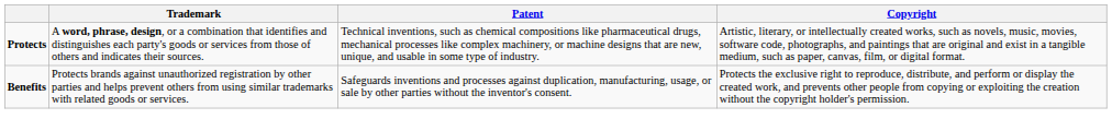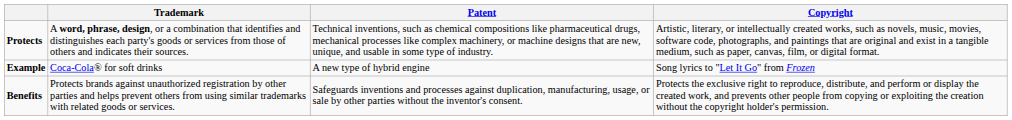+ row: Example | Coca-Cola® for soft drinks | A new type of hybrid engine | Song lyrics to "Let It Go" from Frozen
